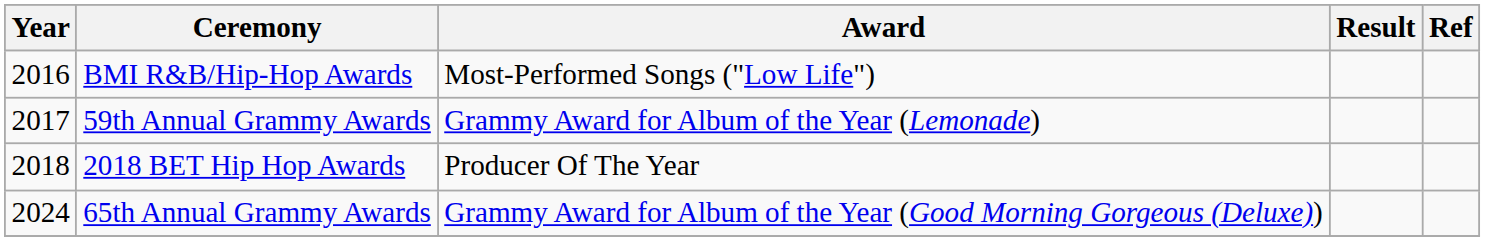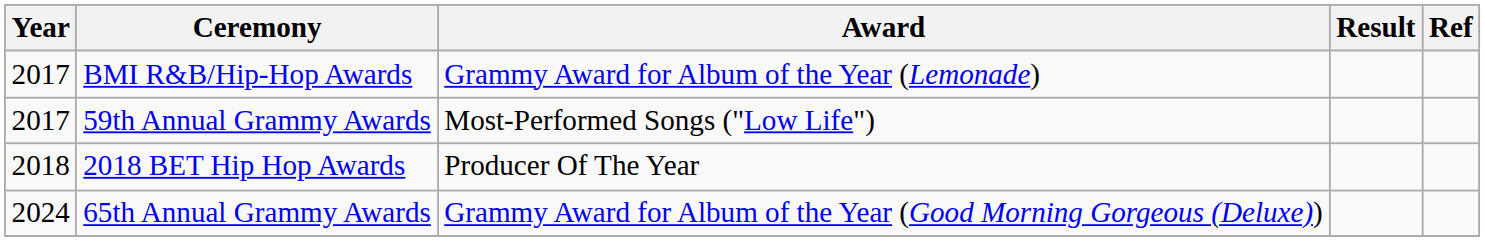BMI R&B/Hip-Hop Awards | Year: 2016 -> 2017
BMI R&B/Hip-Hop Awards | Award: Most-Performed Songs ("Low Life") -> Grammy Award for Album of the Year (Lemonade)
59th Annual Grammy Awards | Award: Grammy Award for Album of the Year (Lemonade) -> Most-Performed Songs ("Low Life")
